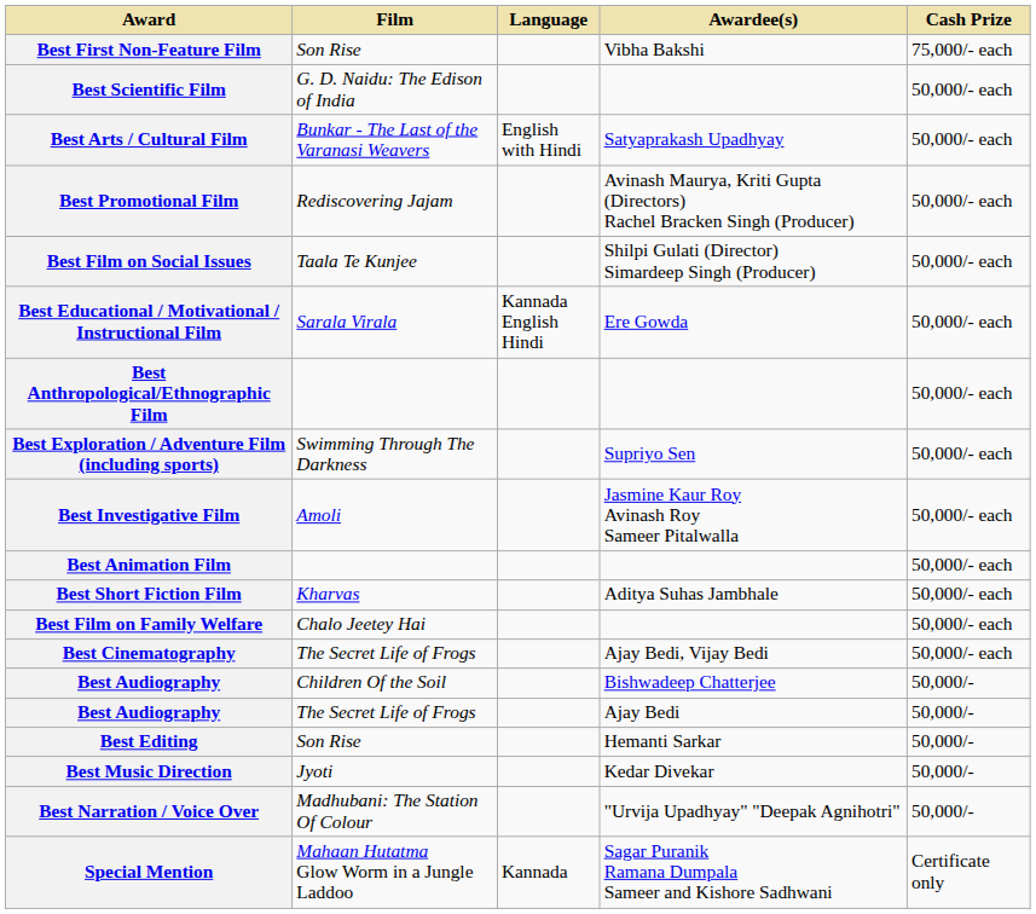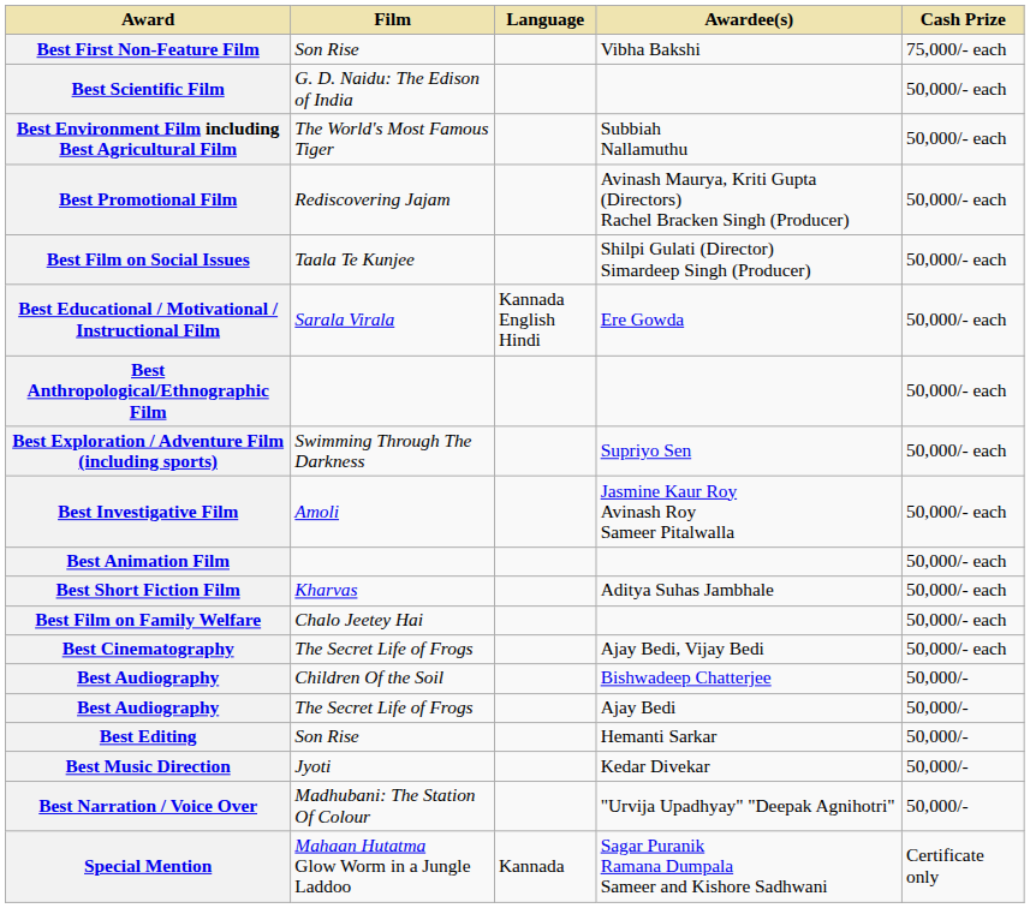- row: Best Arts / Cultural Film | Bunkar - The Last of the Varanasi Weavers | English with Hindi | Satyaprakash Upadhyay | 50,000/- each
+ row: Best Environment Film including Best Agricultural Film | The World's Most Famous Tiger | Subbiah Nallamuthu | 50,000/- each
